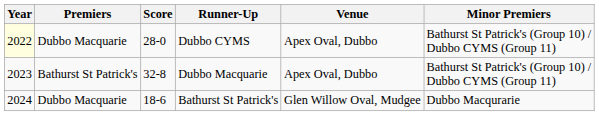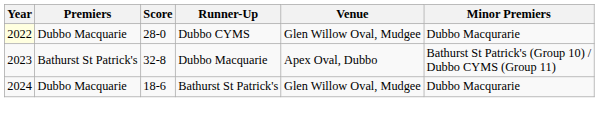Dubbo CYMS | Venue: Apex Oval, Dubbo -> Glen Willow Oval, Mudgee
Dubbo CYMS | Minor Premiers: Bathurst St Patrick's (Group 10) / Dubbo CYMS (Group 11) -> Dubbo Macqurarie
